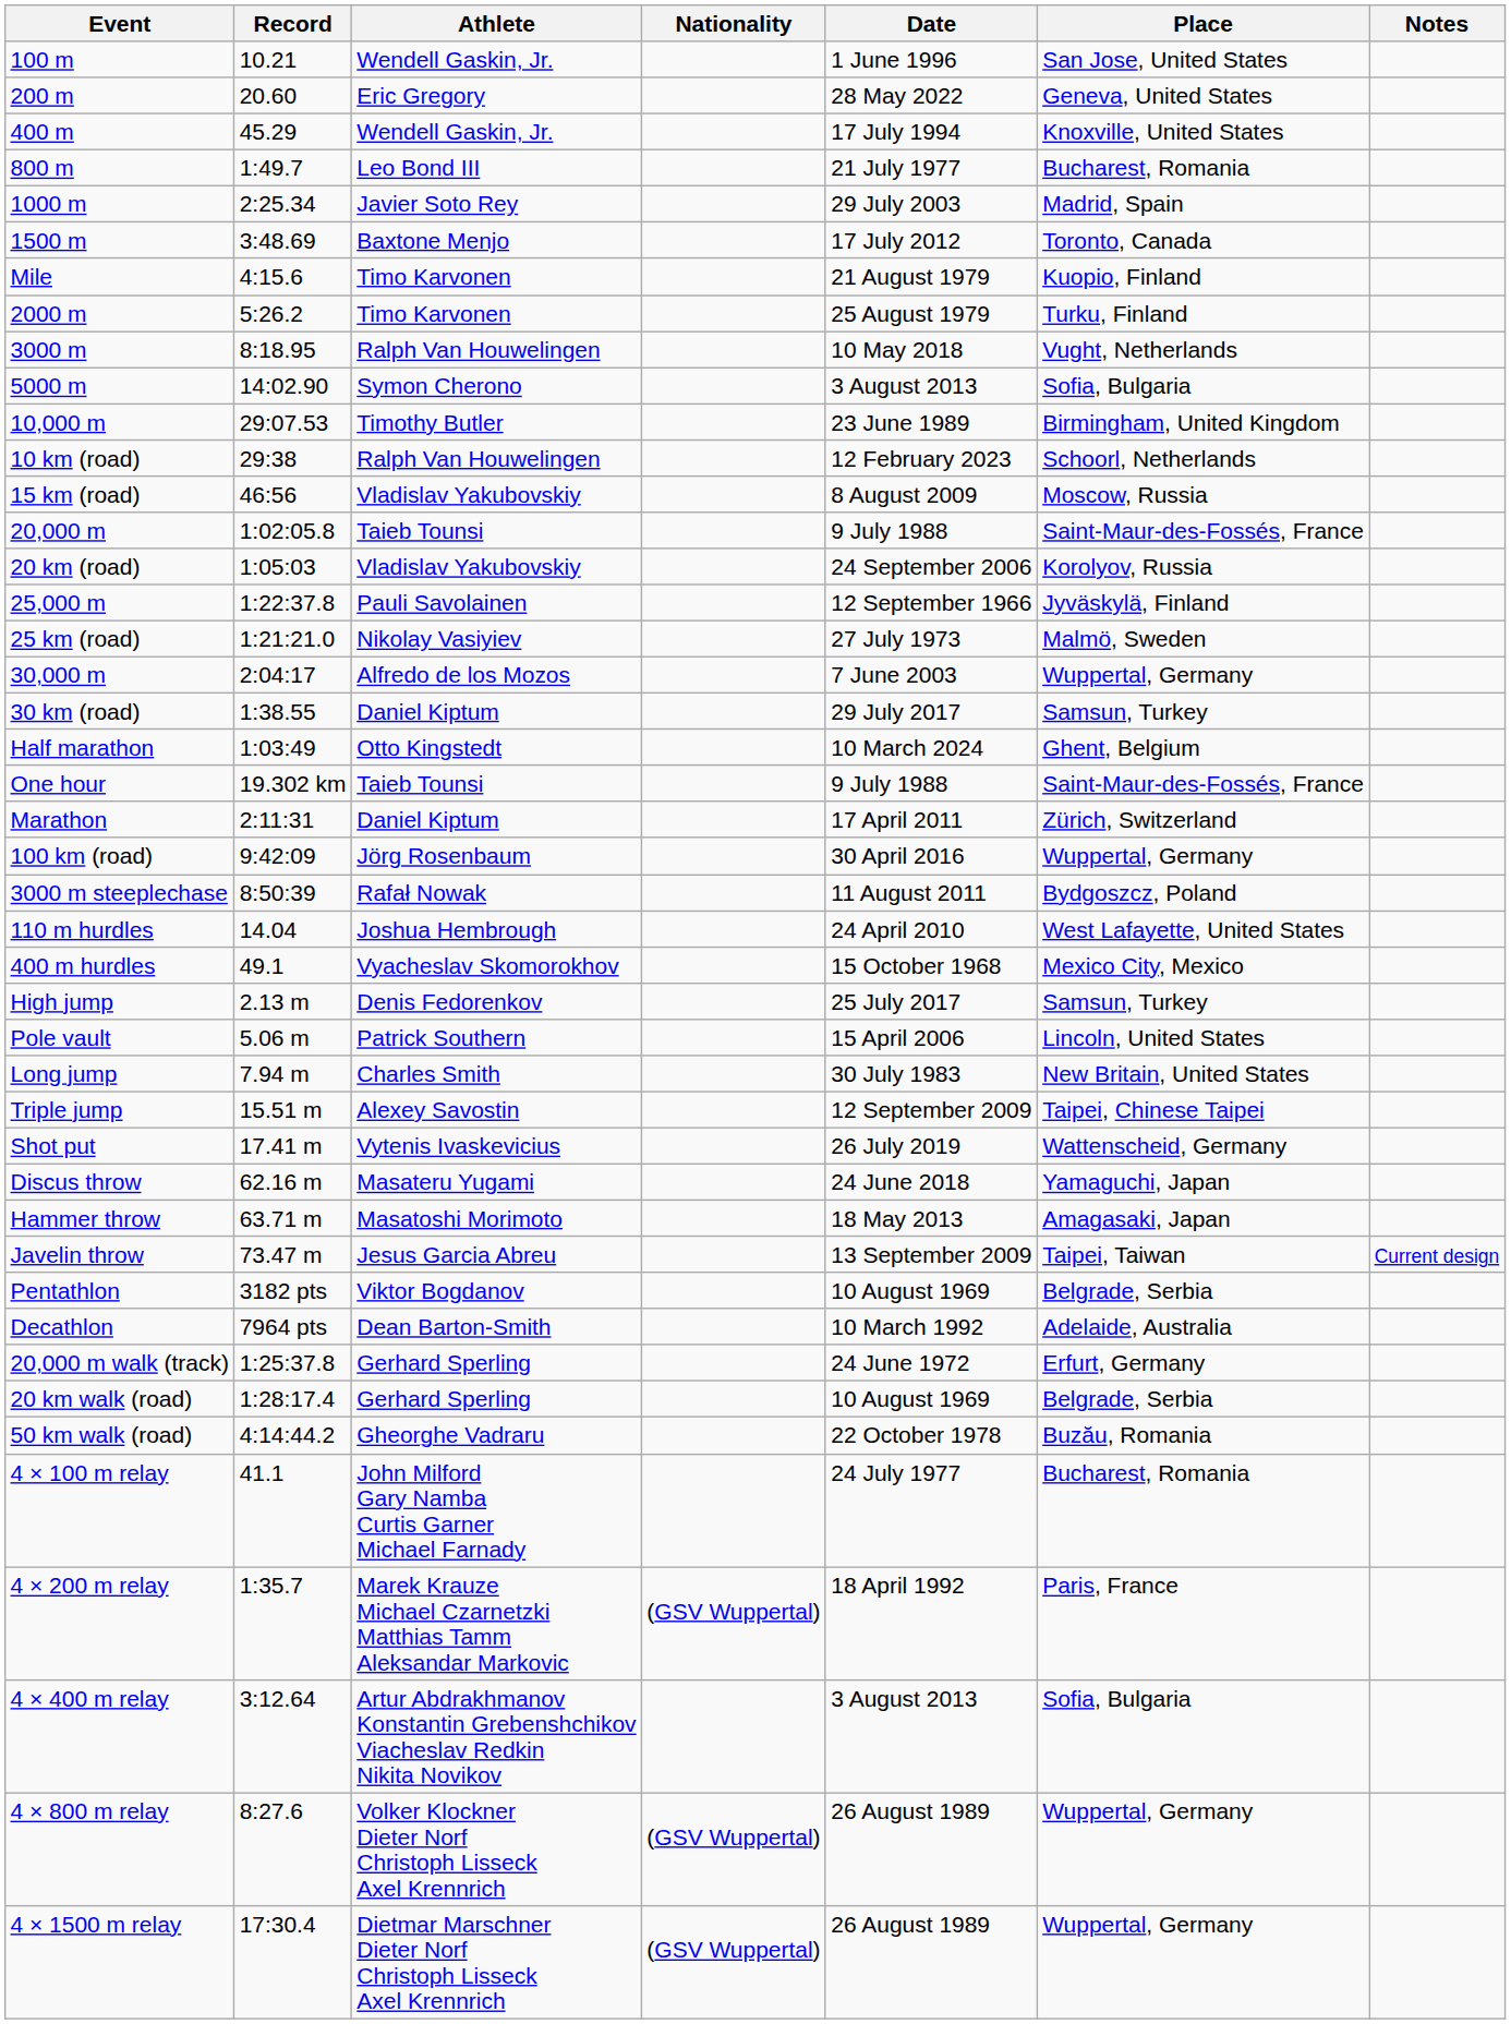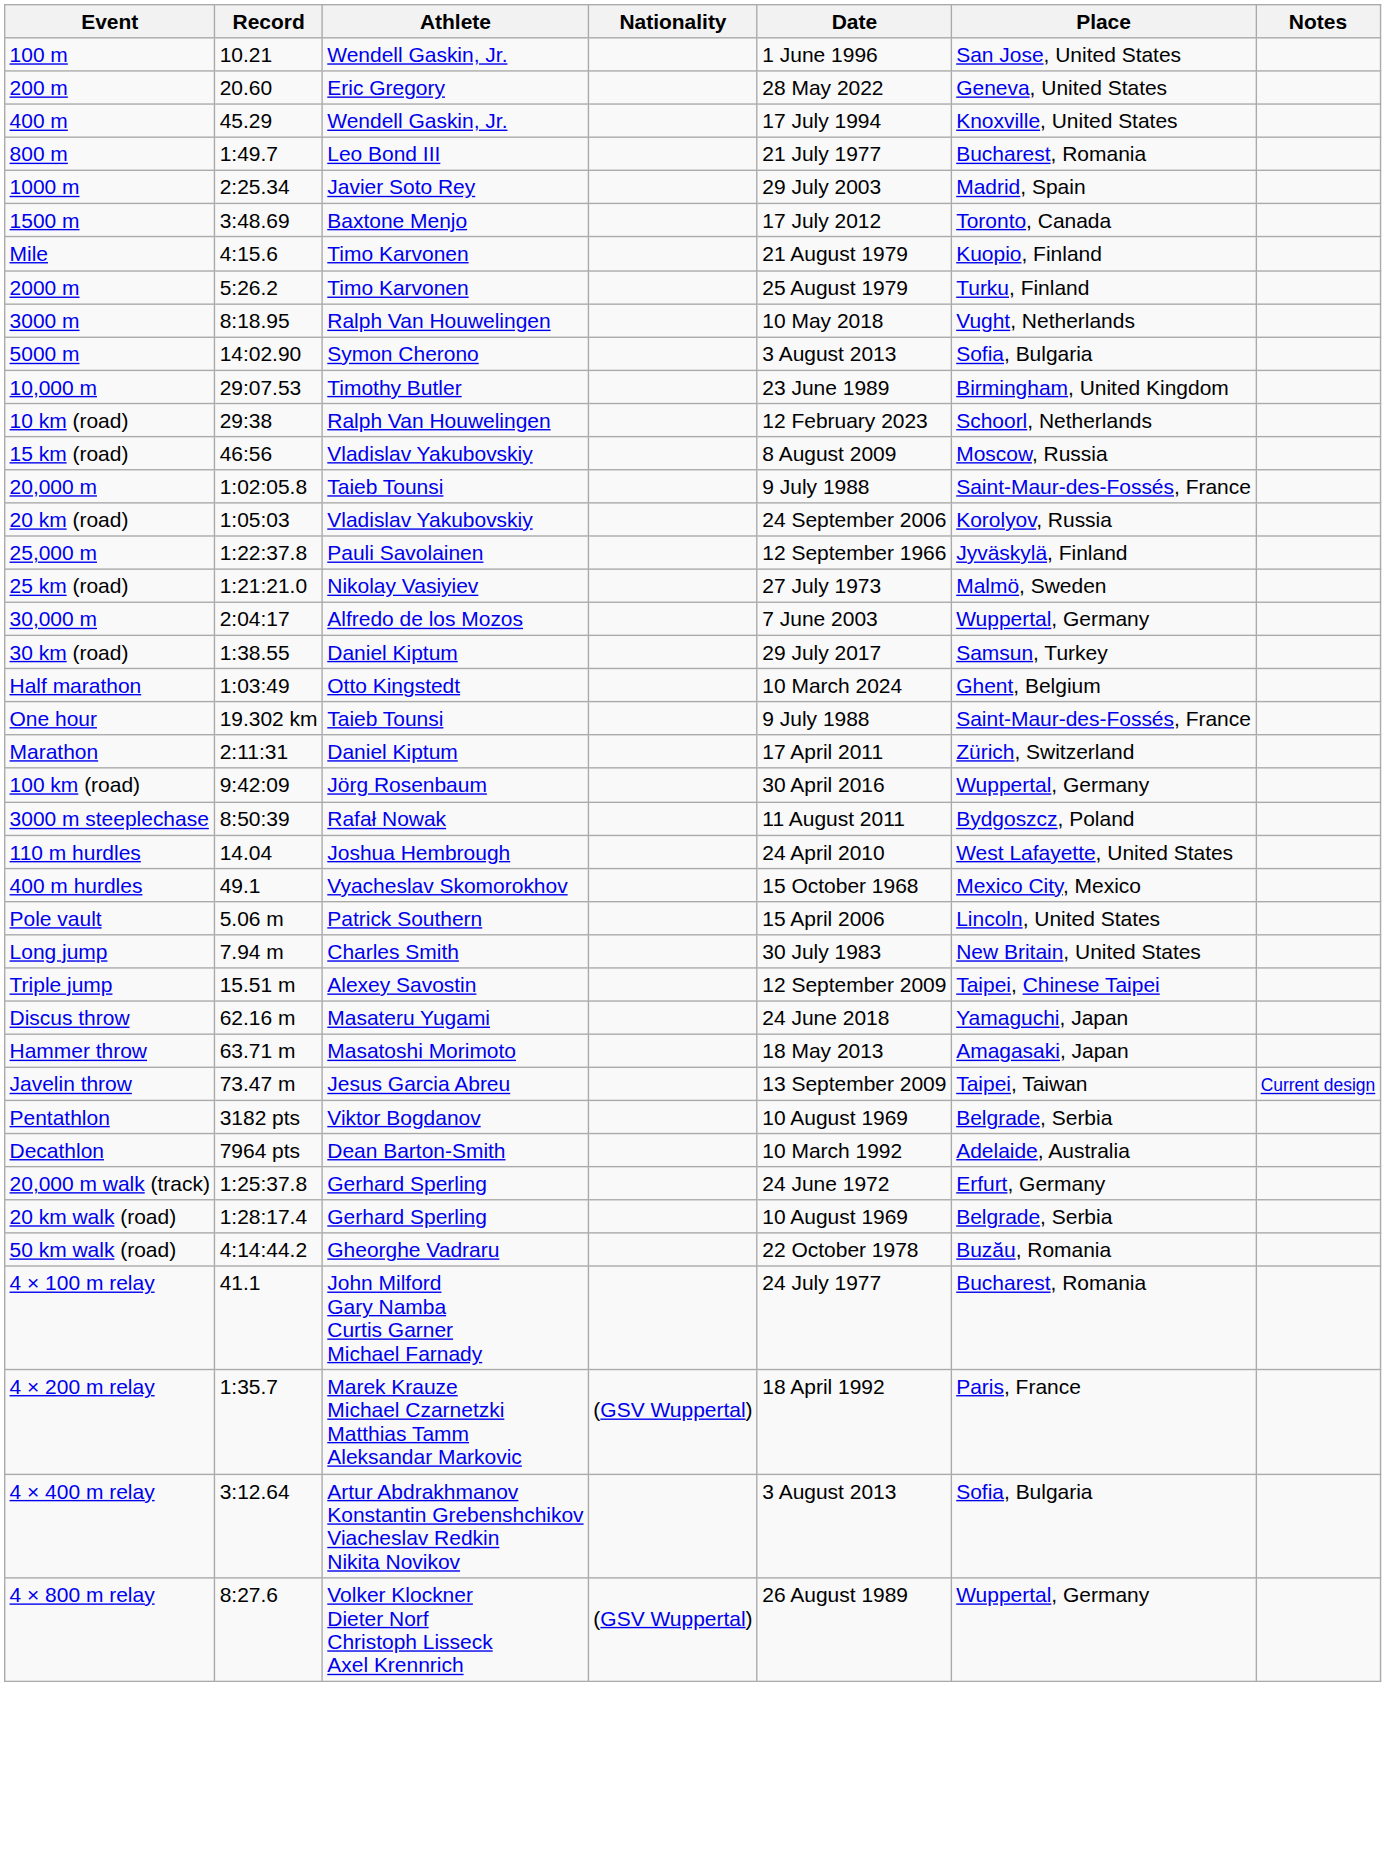- row: High jump | 2.13 m | Denis Fedorenkov | 25 July 2017 | Samsun, Turkey
- row: Shot put | 17.41 m | Vytenis Ivaskevicius | 26 July 2019 | Wattenscheid, Germany
- row: 4 × 1500 m relay | 17:30.4 | Dietmar Marschner Dieter Norf Christoph Lisseck Axel Krennrich | (GSV Wuppertal) | 26 August 1989 | Wuppertal, Germany
